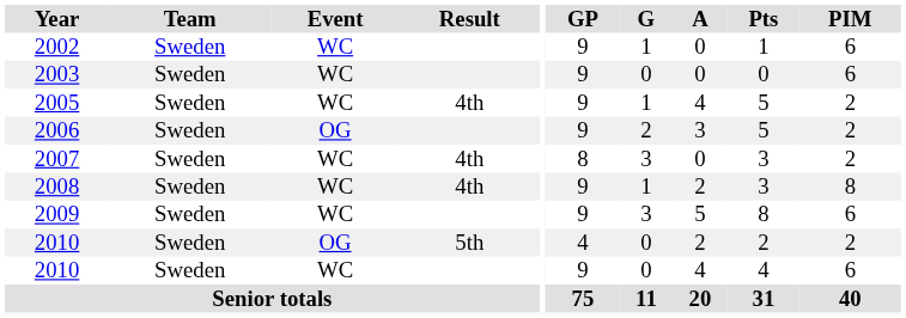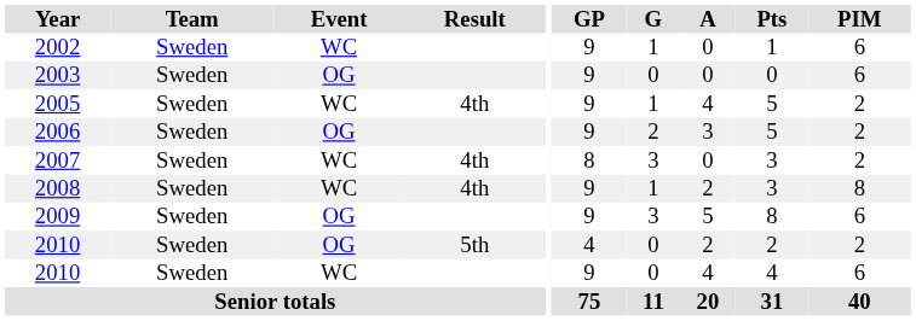2003 | Event: WC -> OG
2009 | Event: WC -> OG
